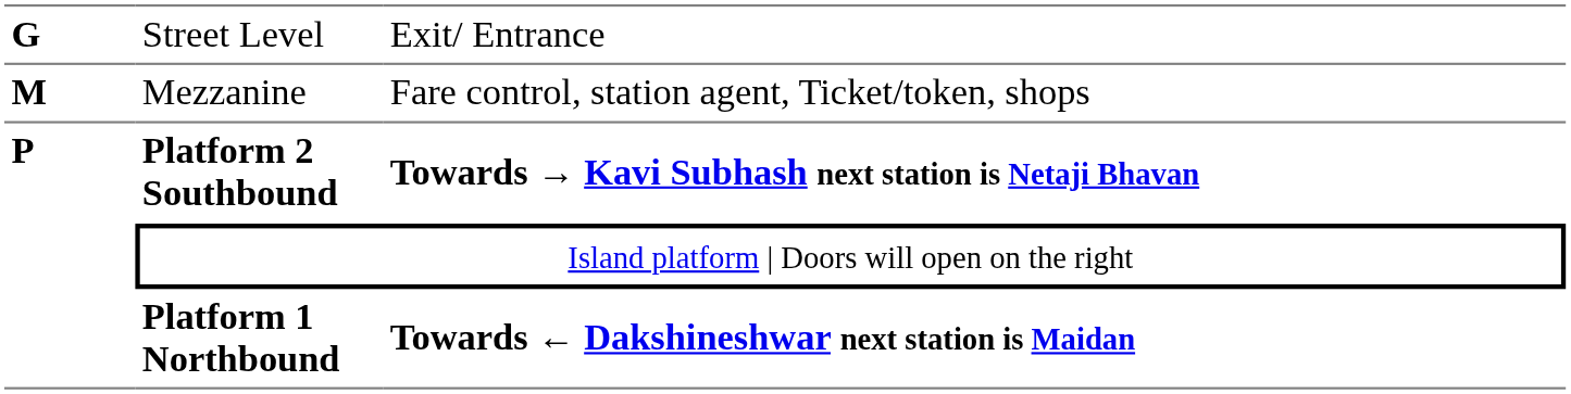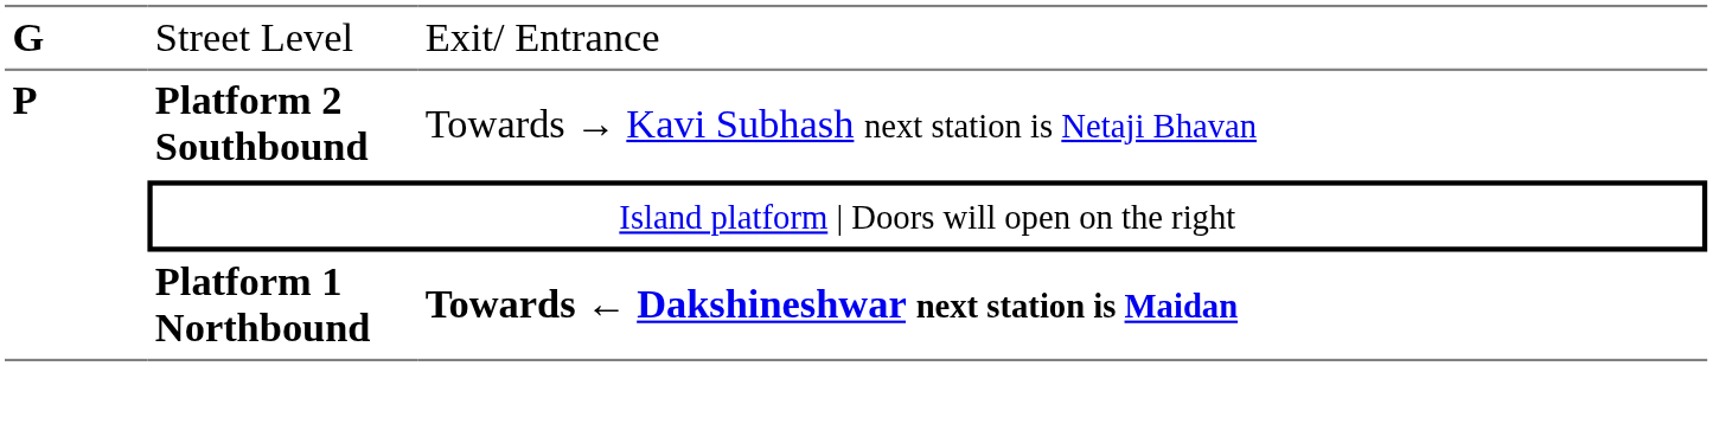- row: M | Mezzanine | Fare control, station agent, Ticket/token, shops
Platform 2 Southbound | column 3: bold -> normal
